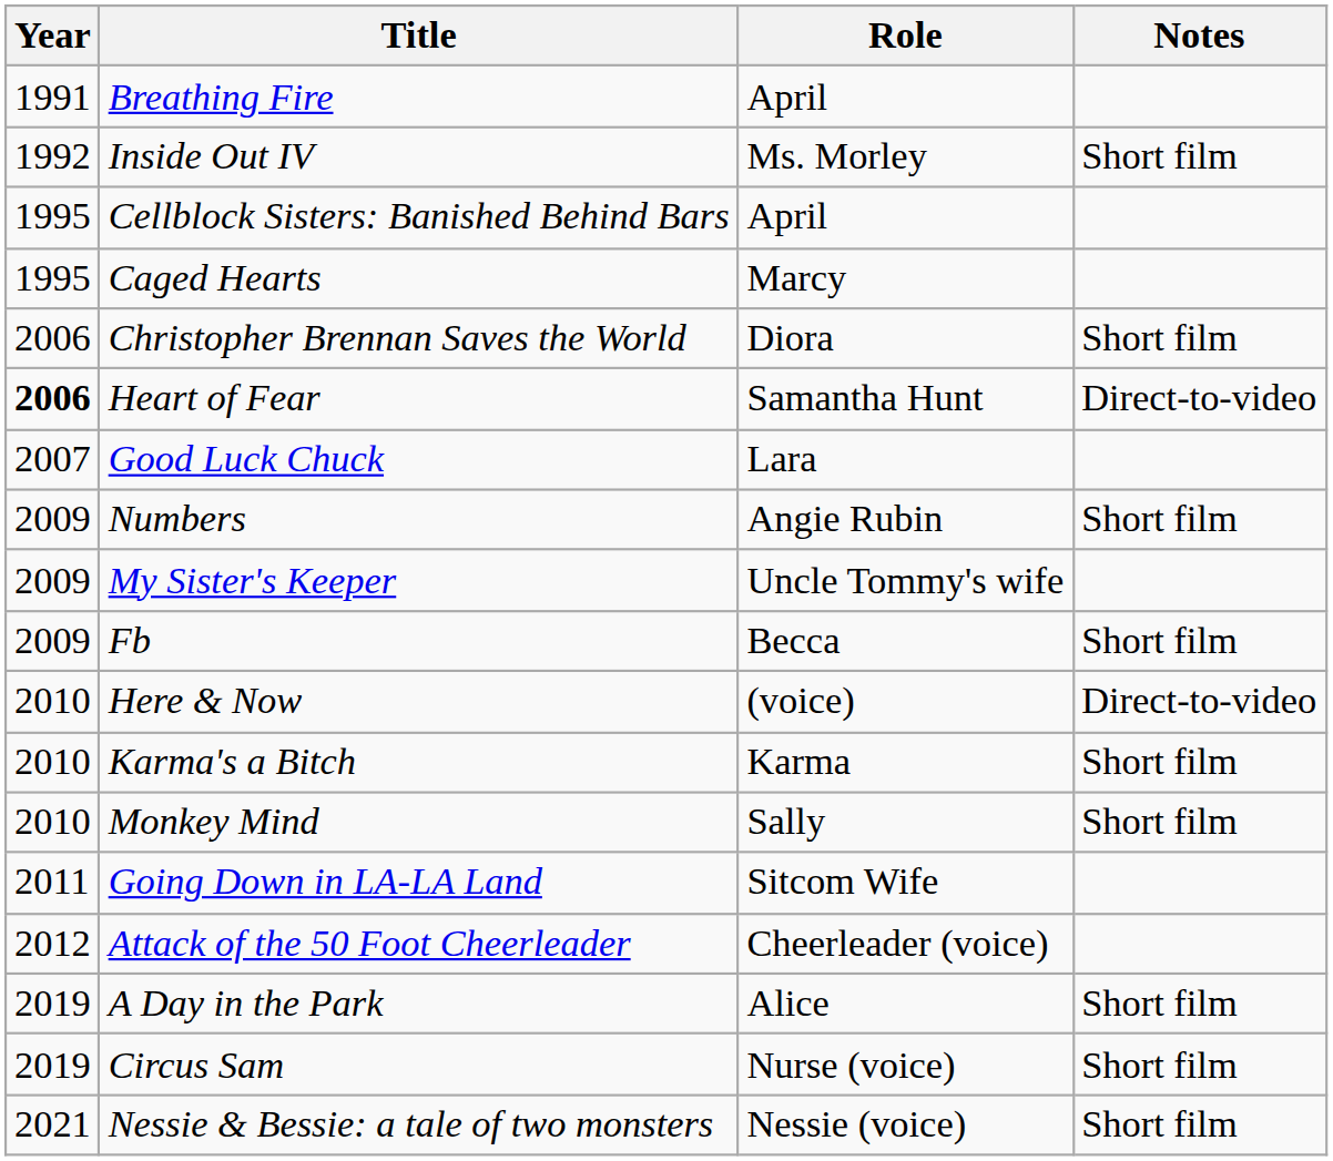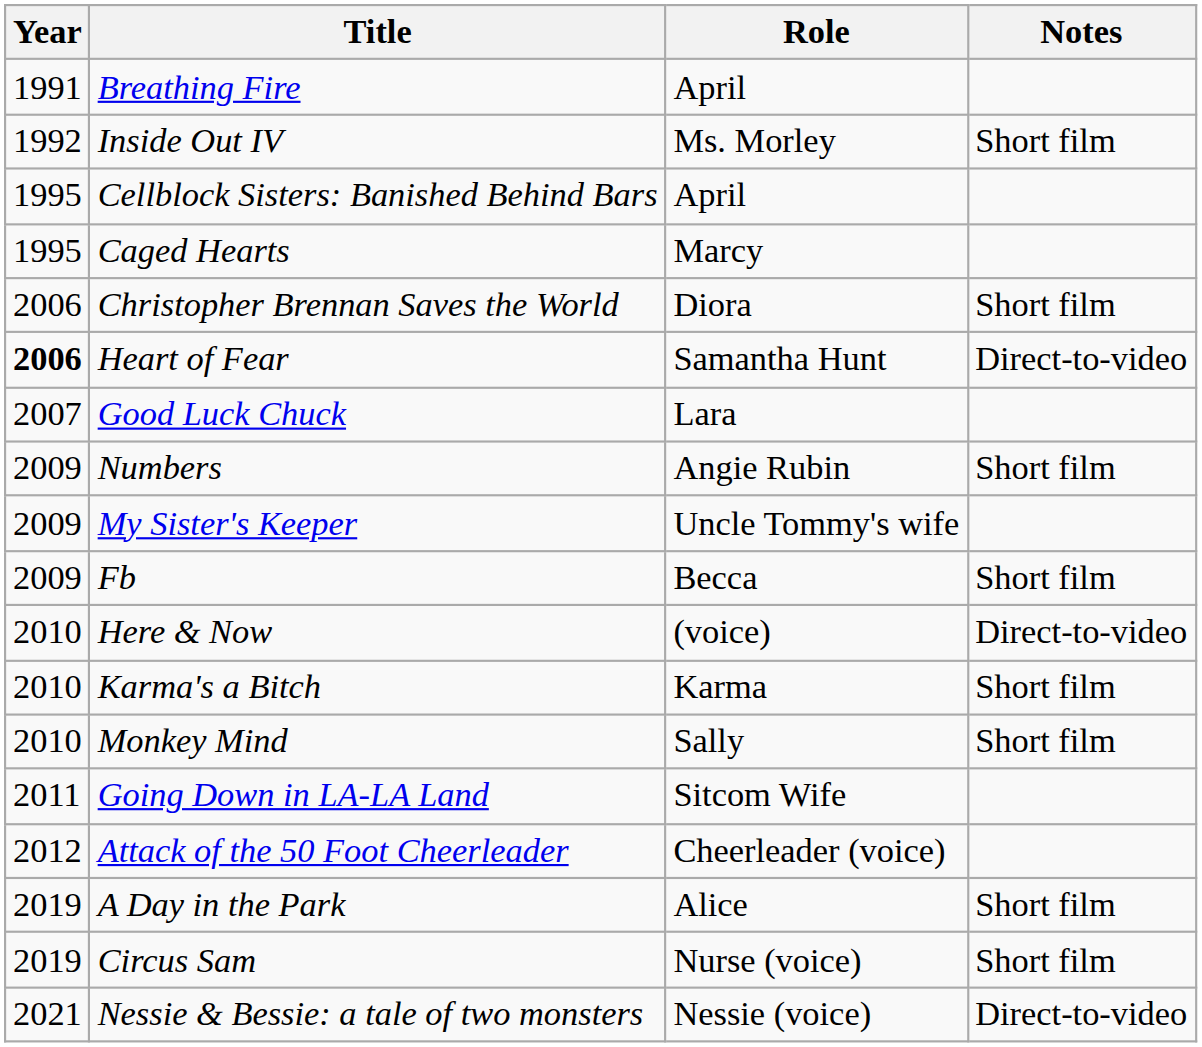Nessie & Bessie: a tale of two monsters | Notes: Short film -> Direct-to-video
